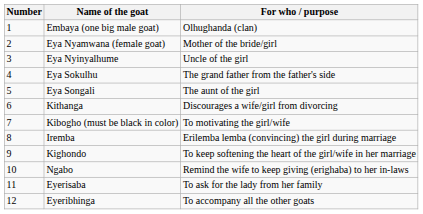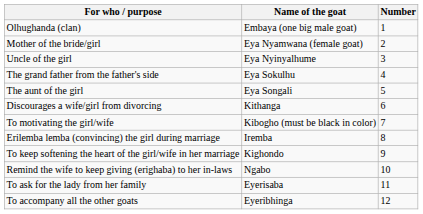columns swapped: Number <-> For who / purpose
